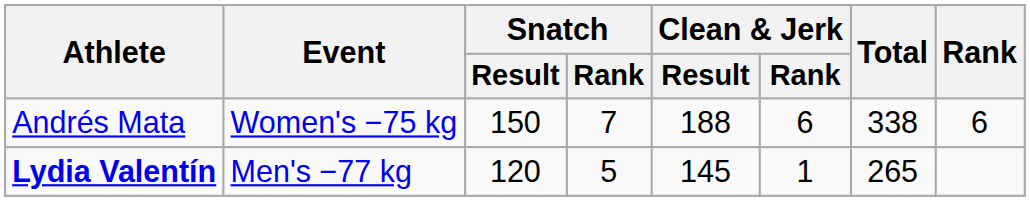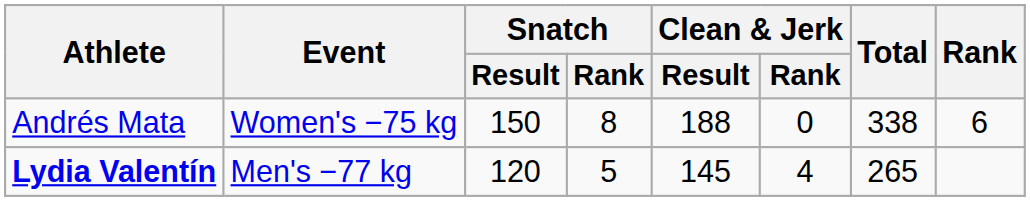Andrés Mata | Snatch / Rank: 7 -> 8
Andrés Mata | Clean & Jerk / Rank: 6 -> 0
Lydia Valentín | Clean & Jerk / Rank: 1 -> 4
